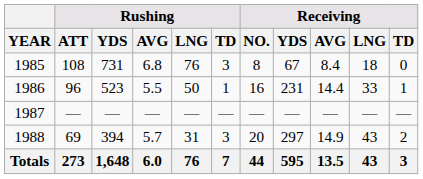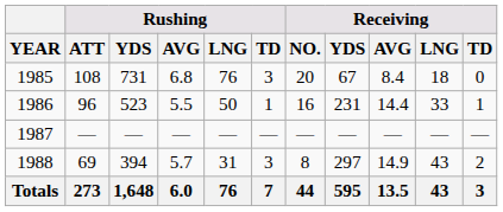1985 | Receiving / NO.: 8 -> 20
1988 | Receiving / NO.: 20 -> 8
